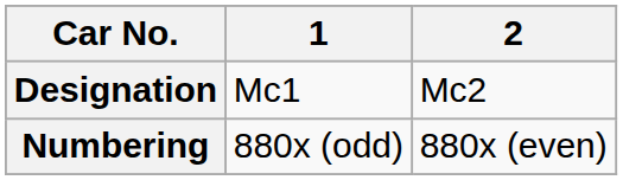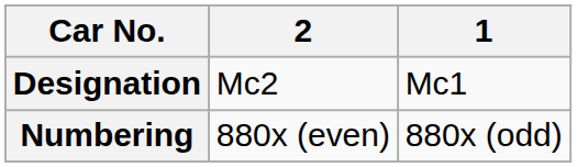columns swapped: 1 <-> 2
